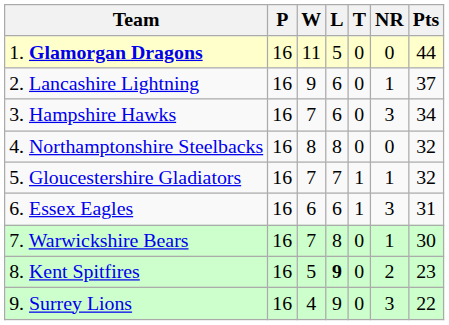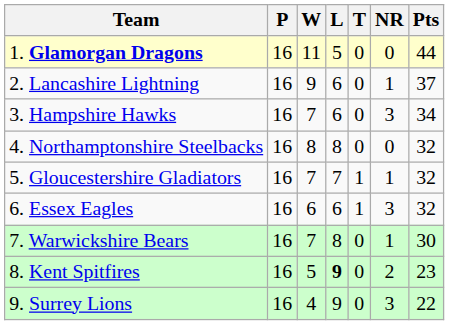6. Essex Eagles | Pts: 31 -> 32
